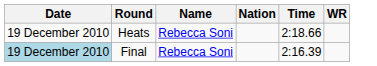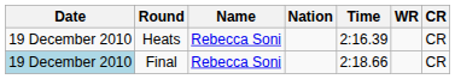+ column: CR | CR | CR
Heats | Time: 2:18.66 -> 2:16.39
Final | Time: 2:16.39 -> 2:18.66
